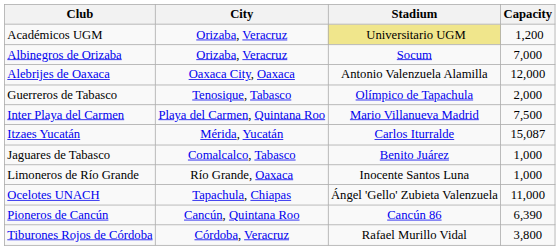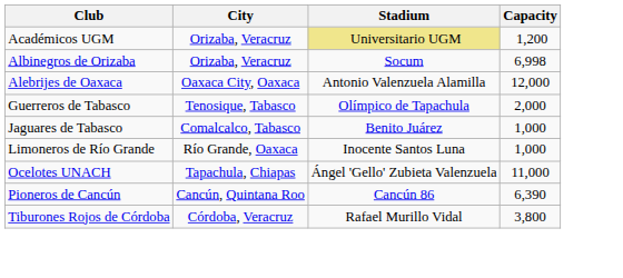Albinegros de Orizaba | Capacity: 7,000 -> 6,998
- row: Inter Playa del Carmen | Playa del Carmen, Quintana Roo | Mario Villanueva Madrid | 7,500
- row: Itzaes Yucatán | Mérida, Yucatán | Carlos Iturralde | 15,087
